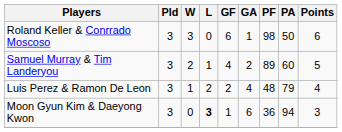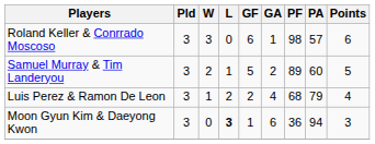Roland Keller & Conrrado Moscoso | PA: 50 -> 57
Samuel Murray & Tim Landeryou | GF: 4 -> 5
Luis Perez & Ramon De Leon | PF: 48 -> 68
